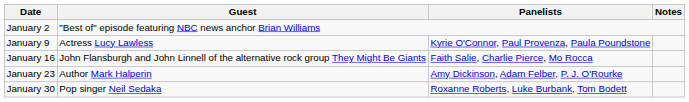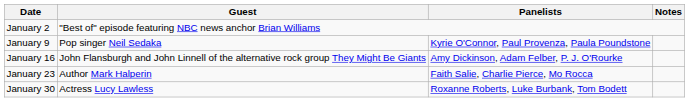January 9 | Guest: Actress Lucy Lawless -> Pop singer Neil Sedaka
January 16 | Panelists: Faith Salie, Charlie Pierce, Mo Rocca -> Amy Dickinson, Adam Felber, P. J. O'Rourke
January 23 | Panelists: Amy Dickinson, Adam Felber, P. J. O'Rourke -> Faith Salie, Charlie Pierce, Mo Rocca
January 30 | Guest: Pop singer Neil Sedaka -> Actress Lucy Lawless
